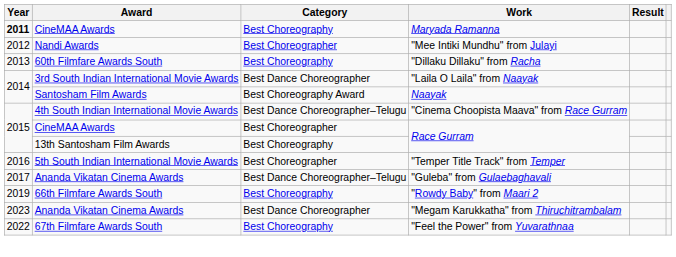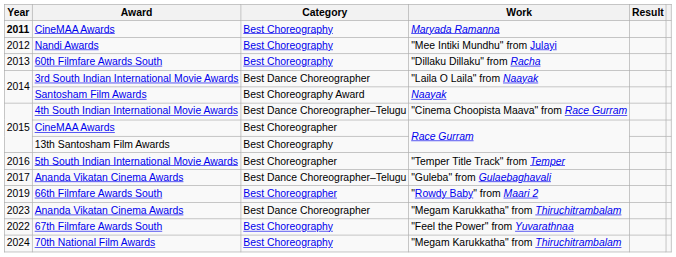Nandi Awards | Category: Best Choreographer -> Best Choreography
66th Filmfare Awards South | Category: Best Choreography -> Best Choreographer
+ row: 2024 | 70th National Film Awards | Best Choreography | "Megam Karukkatha" from Thiruchitrambalam
